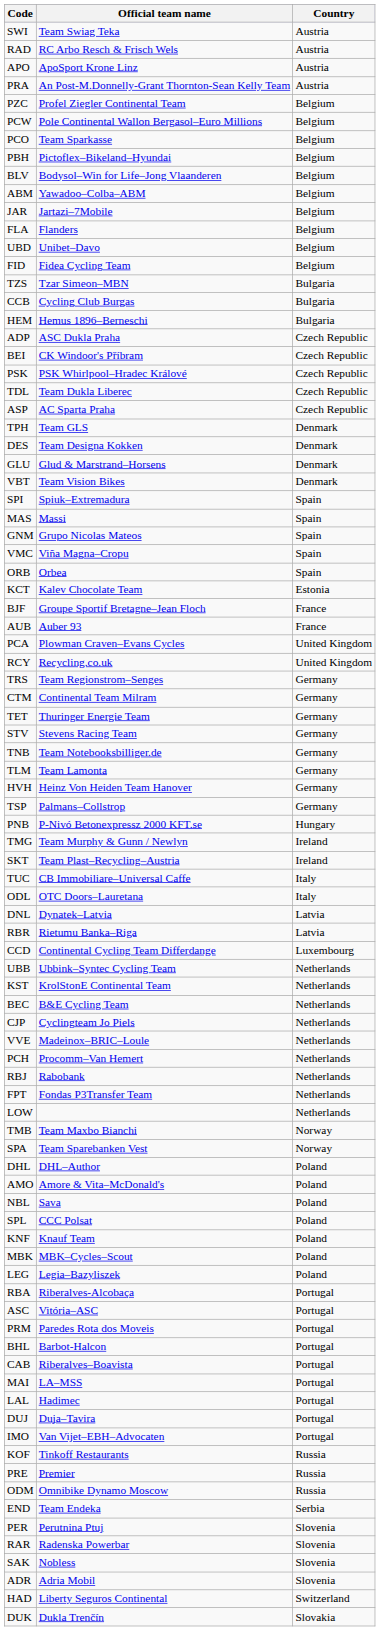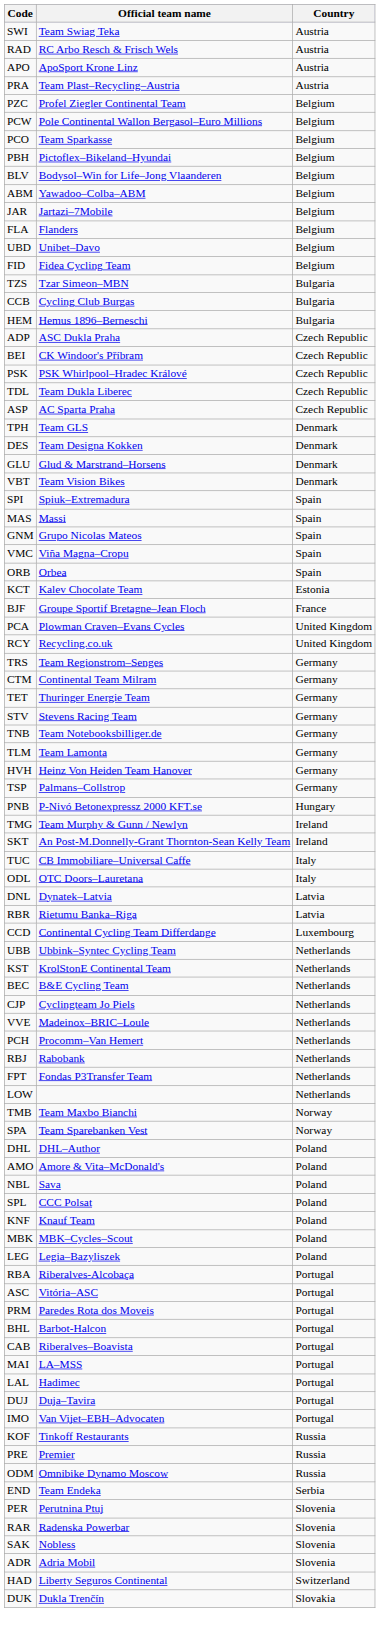PRA | Official team name: An Post-M.Donnelly-Grant Thornton-Sean Kelly Team -> Team Plast–Recycling–Austria
- row: AUB | Auber 93 | France
SKT | Official team name: Team Plast–Recycling–Austria -> An Post-M.Donnelly-Grant Thornton-Sean Kelly Team
